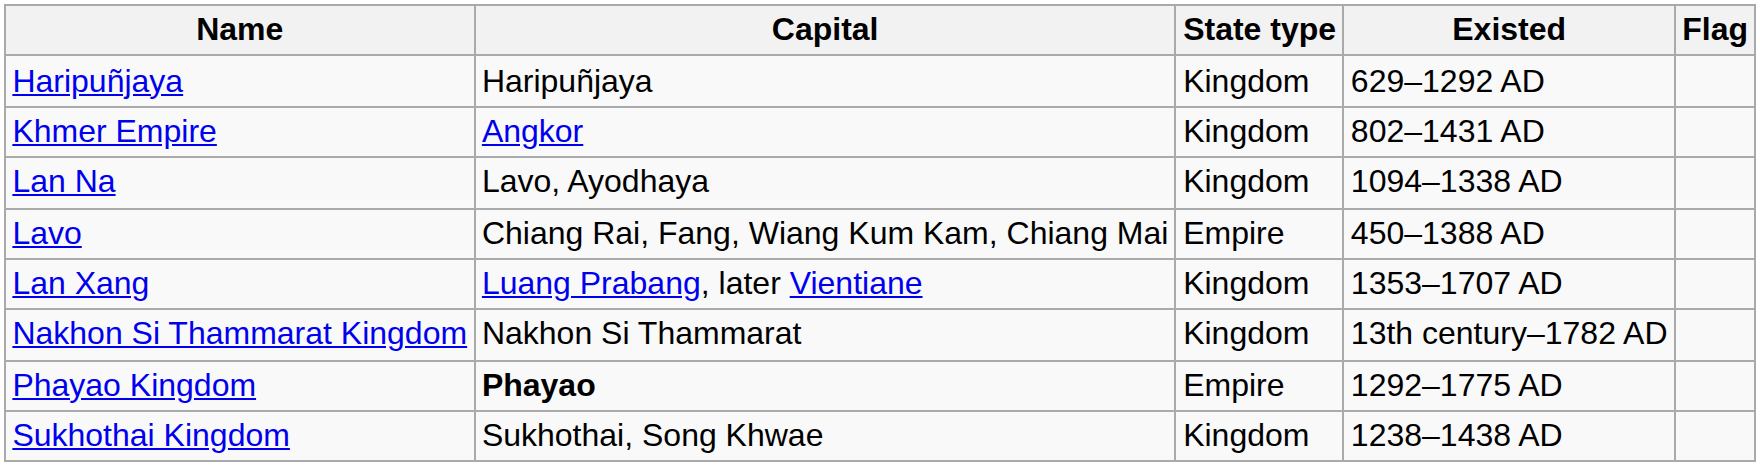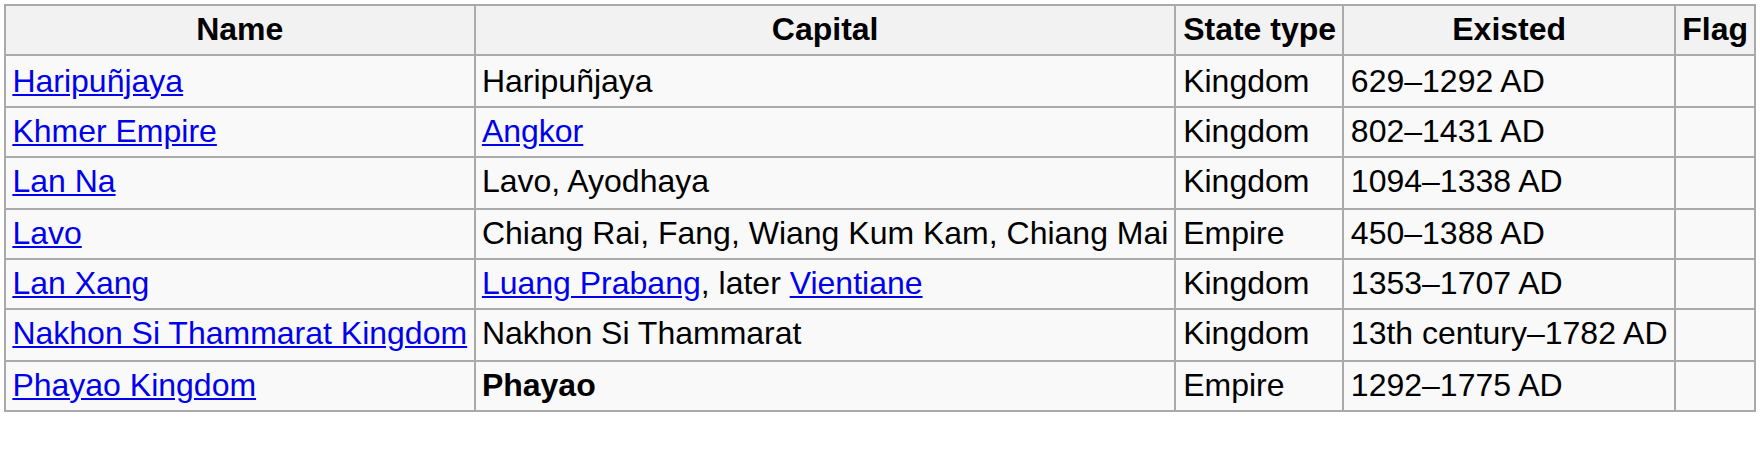- row: Sukhothai Kingdom | Sukhothai, Song Khwae | Kingdom | 1238–1438 AD
